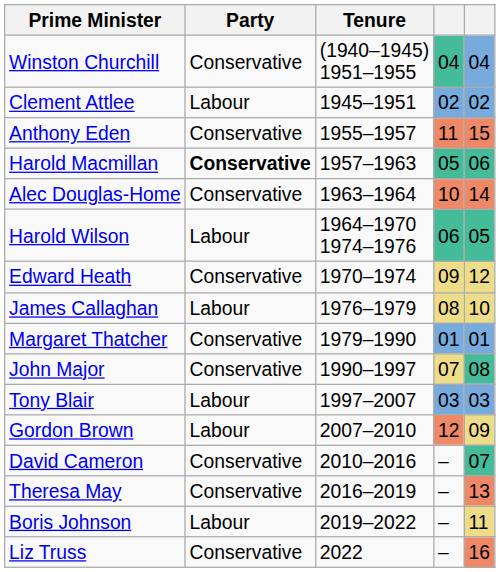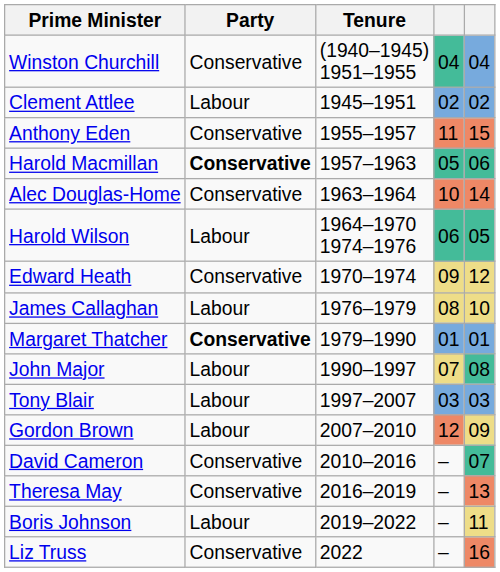Margaret Thatcher | Party: normal -> bold
John Major | Party: Conservative -> Labour
